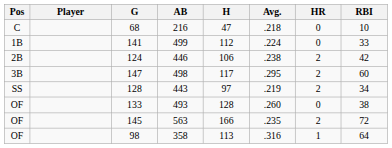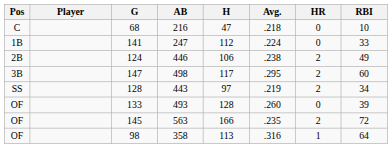141 | AB: 499 -> 247
124 | RBI: 42 -> 49
133 | RBI: 38 -> 39
